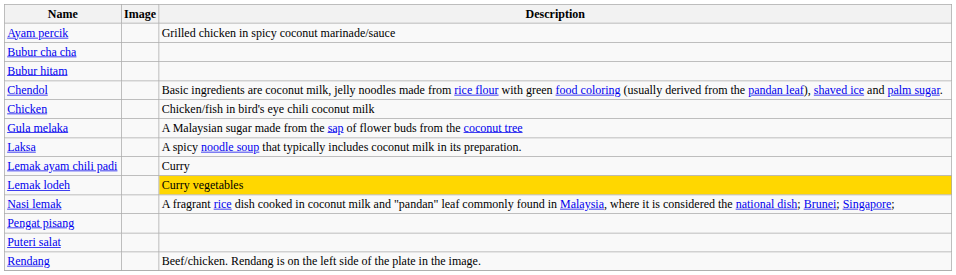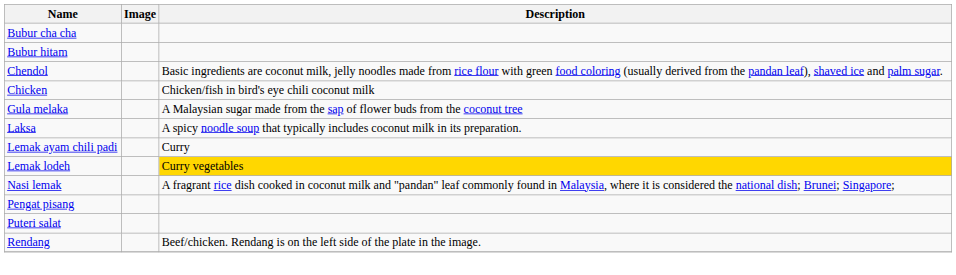- row: Ayam percik | Grilled chicken in spicy coconut marinade/sauce
